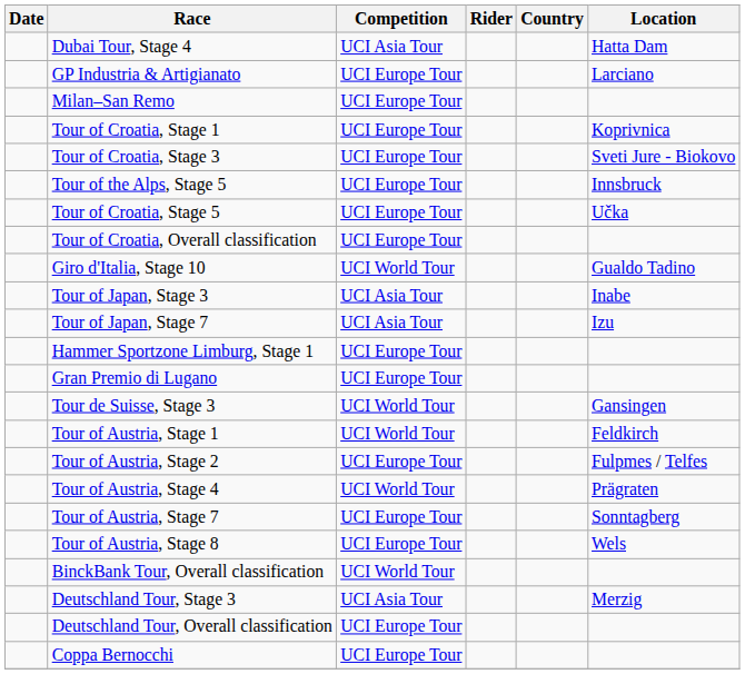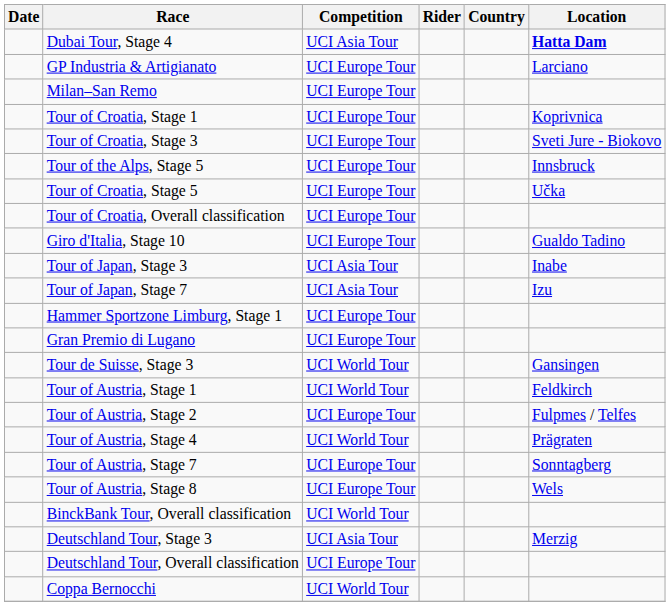Dubai Tour, Stage 4 | Location: normal -> bold
Giro d'Italia, Stage 10 | Competition: UCI World Tour -> UCI Europe Tour
Coppa Bernocchi | Competition: UCI Europe Tour -> UCI World Tour
